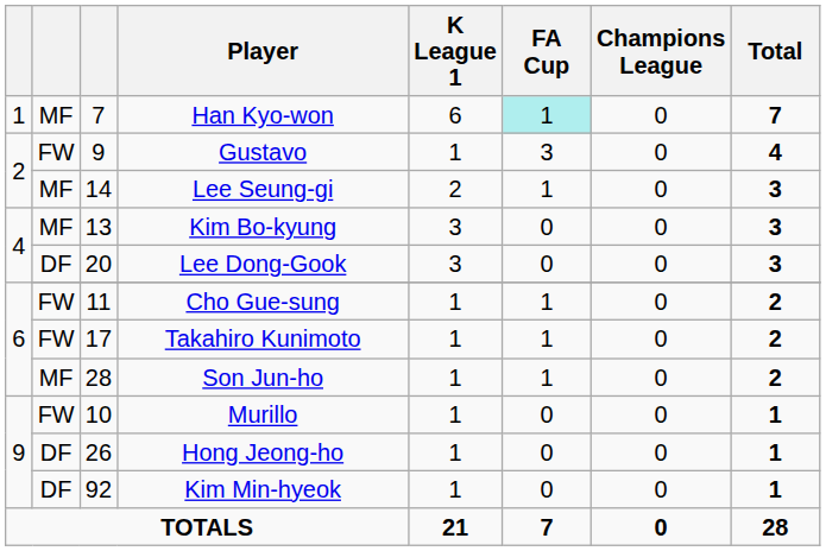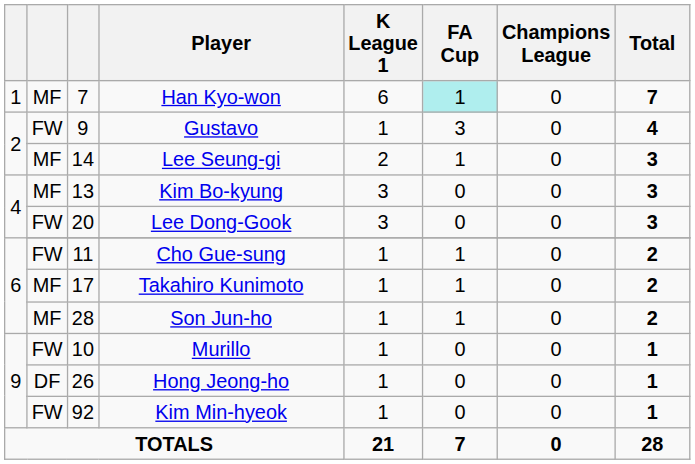Lee Dong-Gook | column 2: DF -> FW
Takahiro Kunimoto | column 2: FW -> MF
Kim Min-hyeok | column 2: DF -> FW
